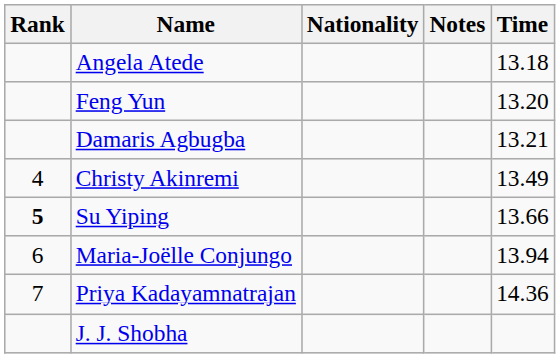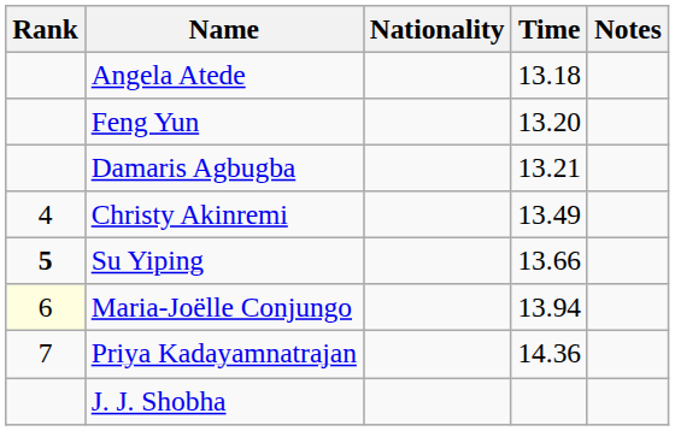columns swapped: Time <-> Notes
Maria-Joëlle Conjungo | Rank: no background -> lightyellow background
